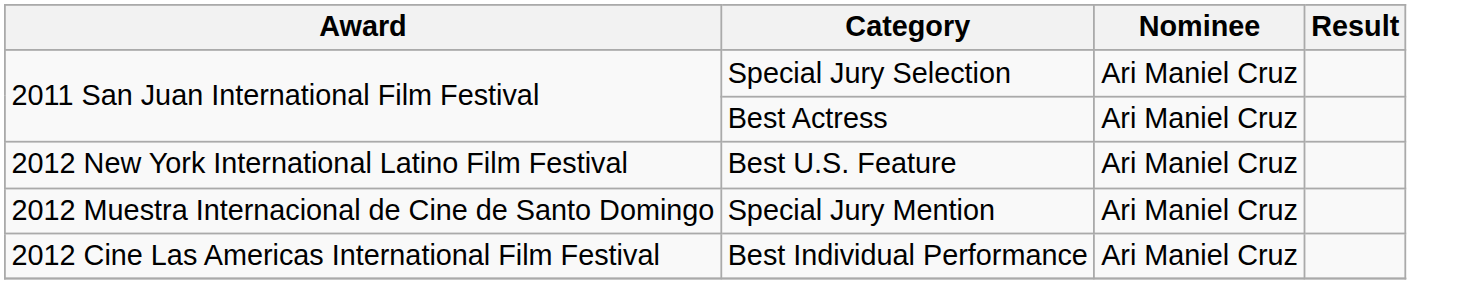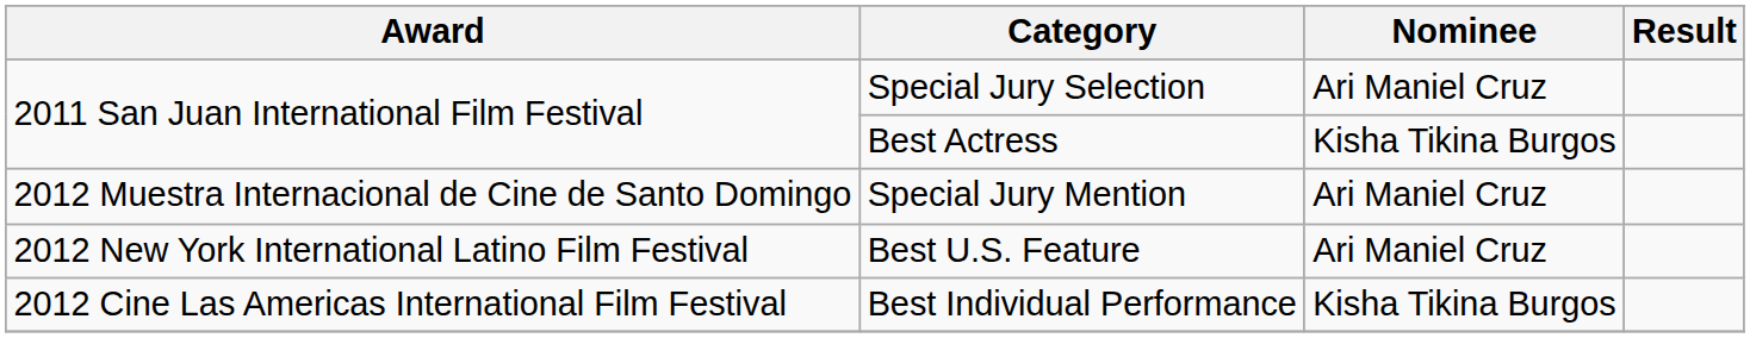Best Actress | Nominee: Ari Maniel Cruz -> Kisha Tikina Burgos
rows swapped: Best U.S. Feature <-> Special Jury Mention
Best Individual Performance | Nominee: Ari Maniel Cruz -> Kisha Tikina Burgos
